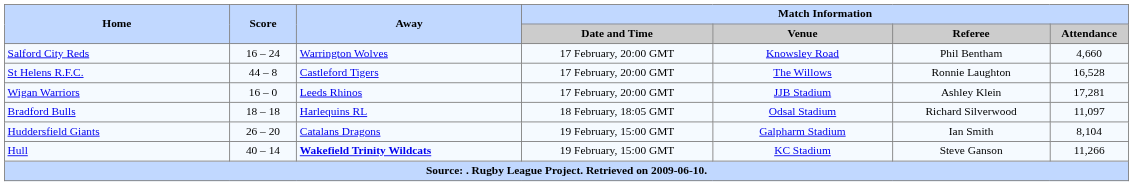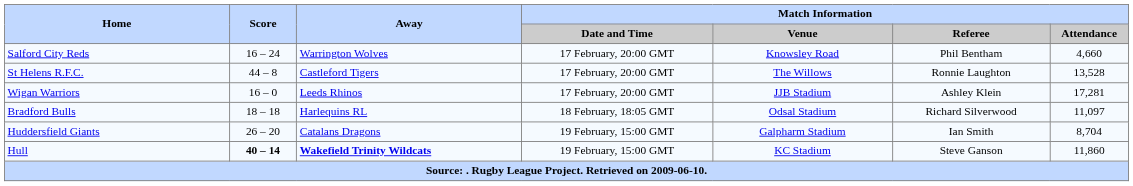St Helens R.F.C. | Match Information / Attendance: 16,528 -> 13,528
Huddersfield Giants | Match Information / Attendance: 8,104 -> 8,704
Hull | Score: normal -> bold
Hull | Match Information / Attendance: 11,266 -> 11,860
